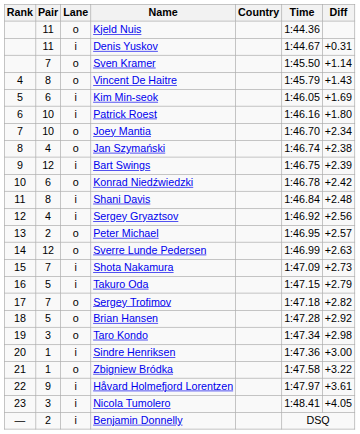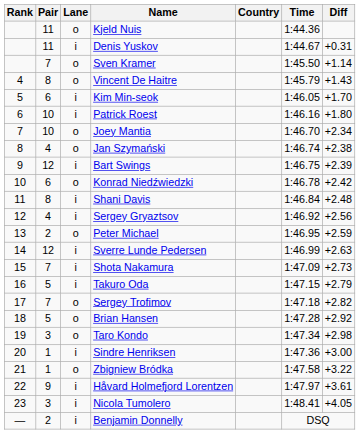Kim Min-seok | Diff: +1.69 -> +1.70
Peter Michael | Diff: +2.57 -> +2.59
Sverre Lunde Pedersen | Lane: o -> i
